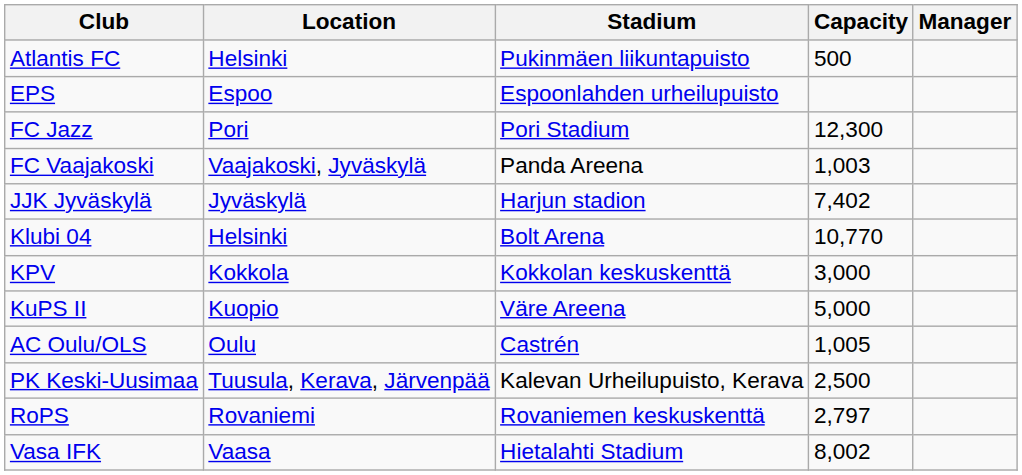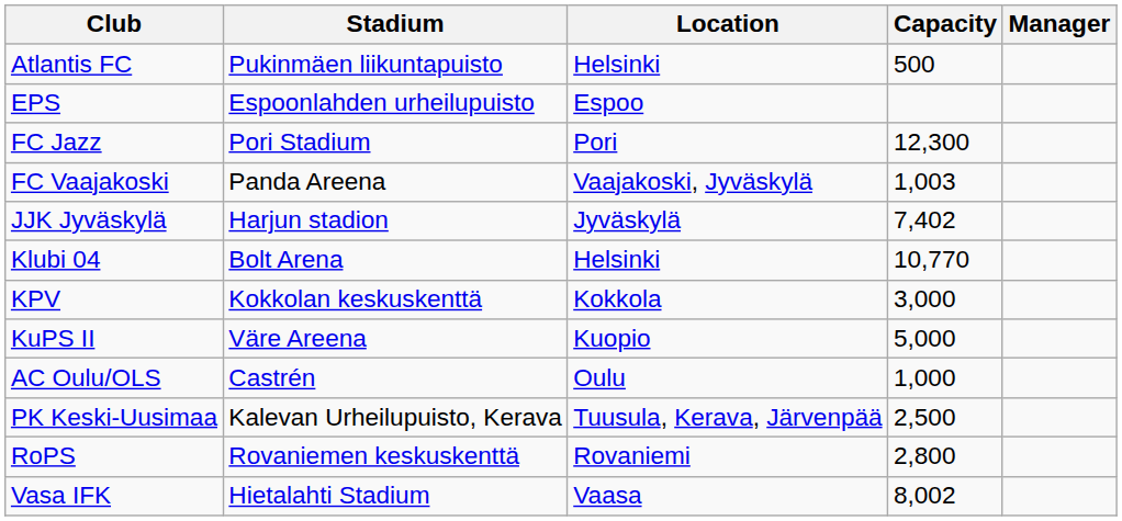columns swapped: Location <-> Stadium
AC Oulu/OLS | Capacity: 1,005 -> 1,000
RoPS | Capacity: 2,797 -> 2,800
